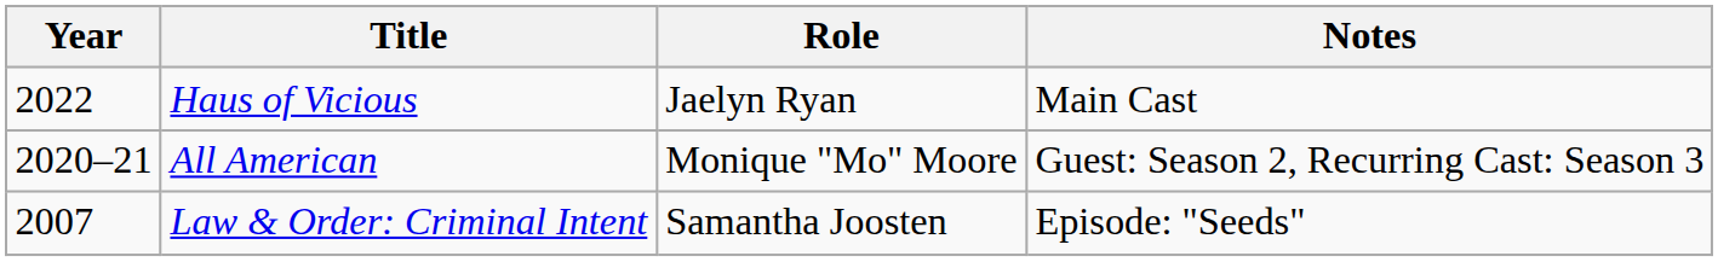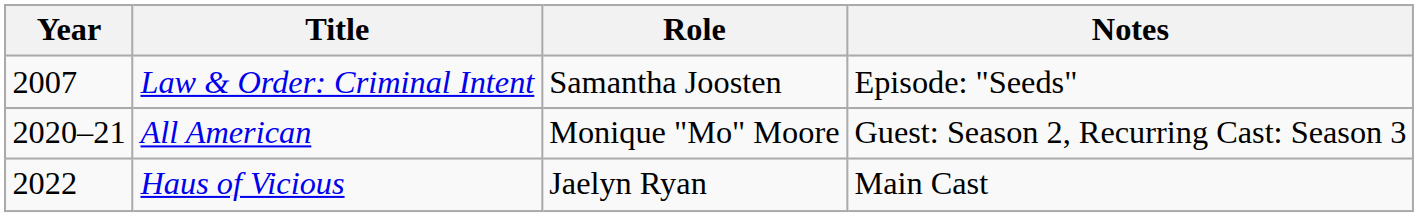rows swapped: Law & Order: Criminal Intent <-> Haus of Vicious
